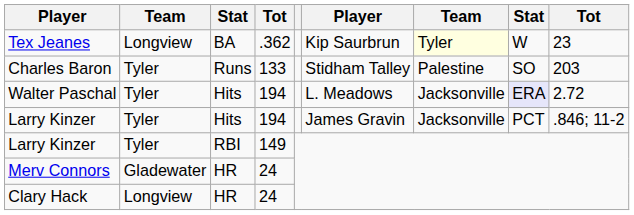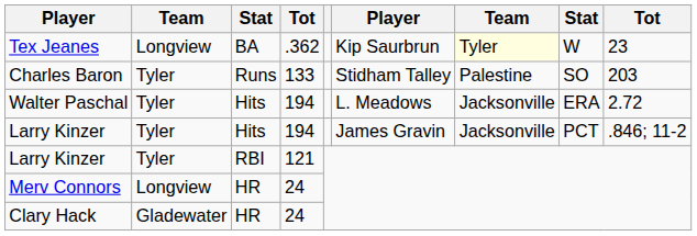Walter Paschal | column 8: lavender background -> no background
Larry Kinzer / RBI | column 4: 149 -> 121
Merv Connors | column 2: Gladewater -> Longview
Clary Hack | column 2: Longview -> Gladewater
